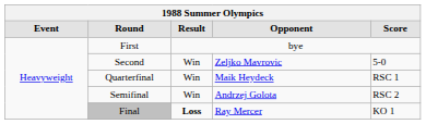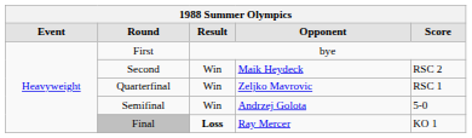Second | Opponent: Zeljko Mavrovic -> Maik Heydeck
Second | Score: 5-0 -> RSC 2
Quarterfinal | Opponent: Maik Heydeck -> Zeljko Mavrovic
Semifinal | Score: RSC 2 -> 5-0
